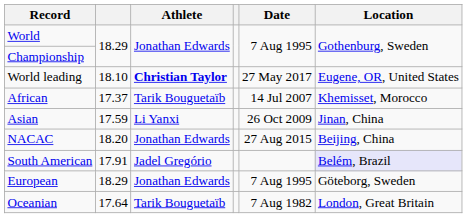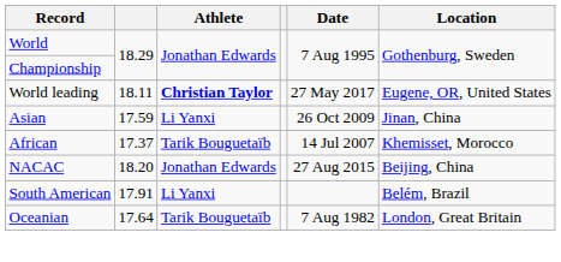World leading | column 2: 18.10 -> 18.11
rows swapped: African <-> Asian
South American | Athlete: Jadel Gregório -> Li Yanxi
South American | Location: lavender background -> no background
- row: European | 18.29 | Jonathan Edwards | 7 Aug 1995 | Göteborg, Sweden
